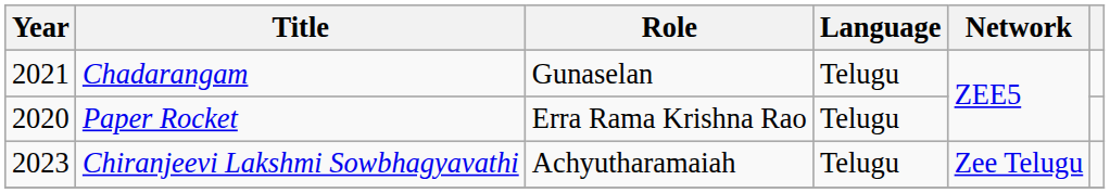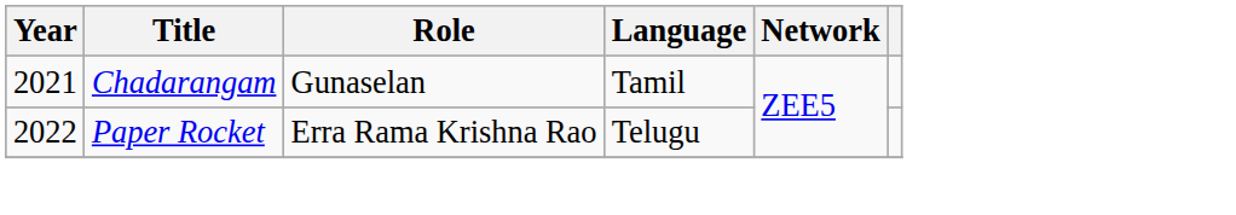Chadarangam | Language: Telugu -> Tamil
Paper Rocket | Year: 2020 -> 2022
- row: 2023 | Chiranjeevi Lakshmi Sowbhagyavathi | Achyutharamaiah | Telugu | Zee Telugu
